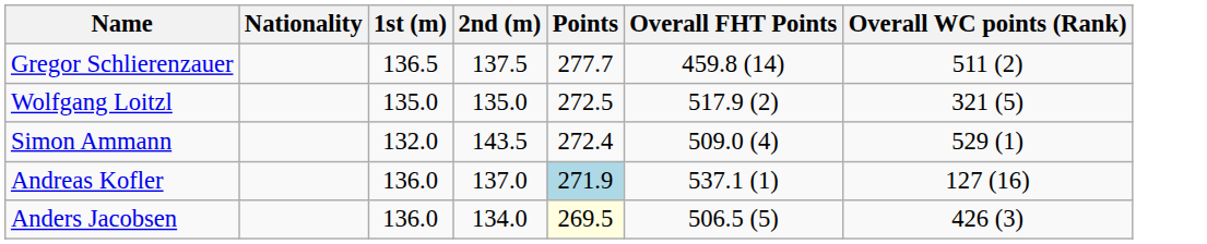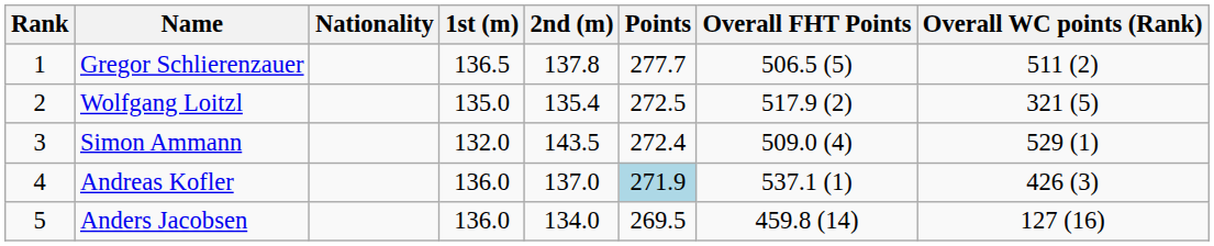+ column: Rank | 1 | 2 | 3 | 4 | 5
Gregor Schlierenzauer | 2nd (m): 137.5 -> 137.8
Gregor Schlierenzauer | Overall FHT Points: 459.8 (14) -> 506.5 (5)
Wolfgang Loitzl | 2nd (m): 135.0 -> 135.4
Andreas Kofler | Overall WC points (Rank): 127 (16) -> 426 (3)
Anders Jacobsen | Points: lightyellow background -> no background
Anders Jacobsen | Overall FHT Points: 506.5 (5) -> 459.8 (14)
Anders Jacobsen | Overall WC points (Rank): 426 (3) -> 127 (16)
